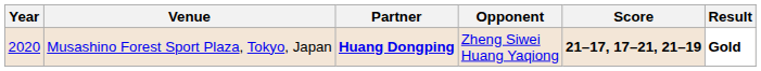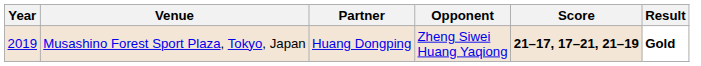Musashino Forest Sport Plaza, Tokyo, Japan | Year: 2020 -> 2019
Musashino Forest Sport Plaza, Tokyo, Japan | Partner: bold -> normal
